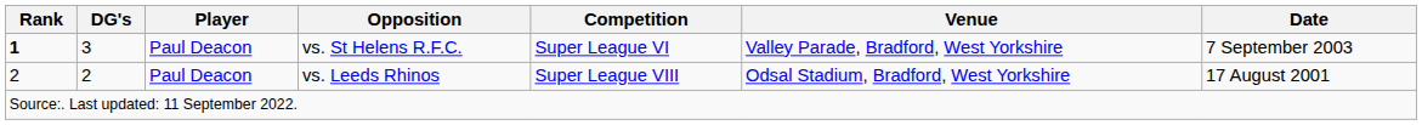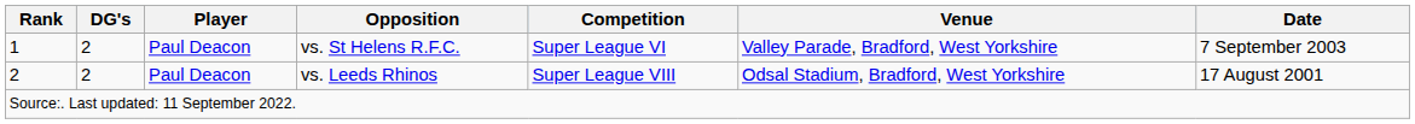vs. St Helens R.F.C. | Rank: bold -> normal
vs. St Helens R.F.C. | DG's: 3 -> 2
